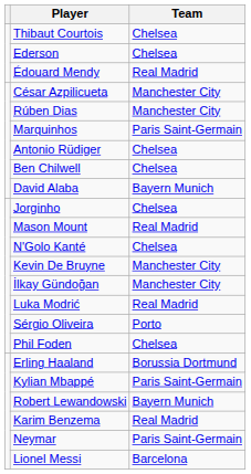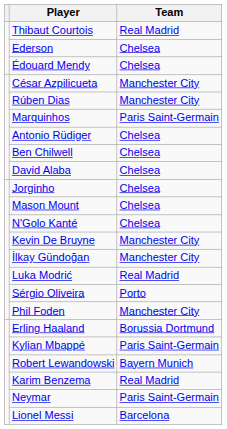Thibaut Courtois | Team: Chelsea -> Real Madrid
Édouard Mendy | Team: Real Madrid -> Chelsea
David Alaba | Team: Bayern Munich -> Chelsea
Mason Mount | Team: Real Madrid -> Chelsea
Phil Foden | Team: Chelsea -> Manchester City
